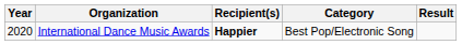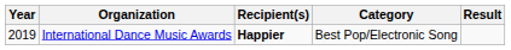International Dance Music Awards | Year: 2020 -> 2019
